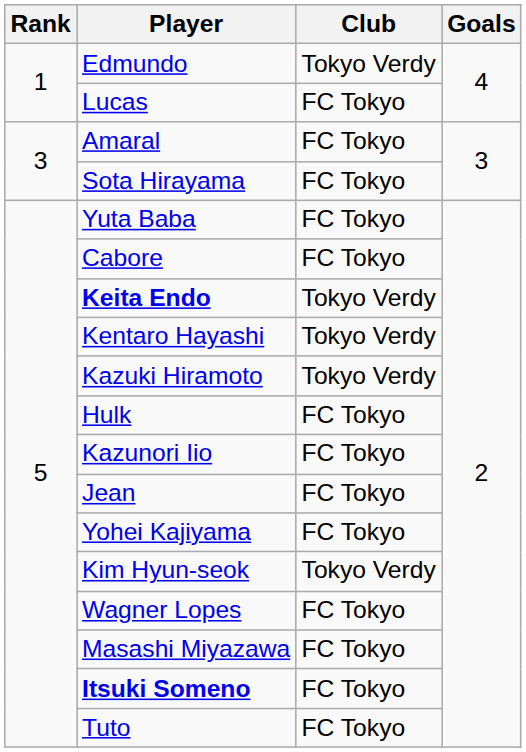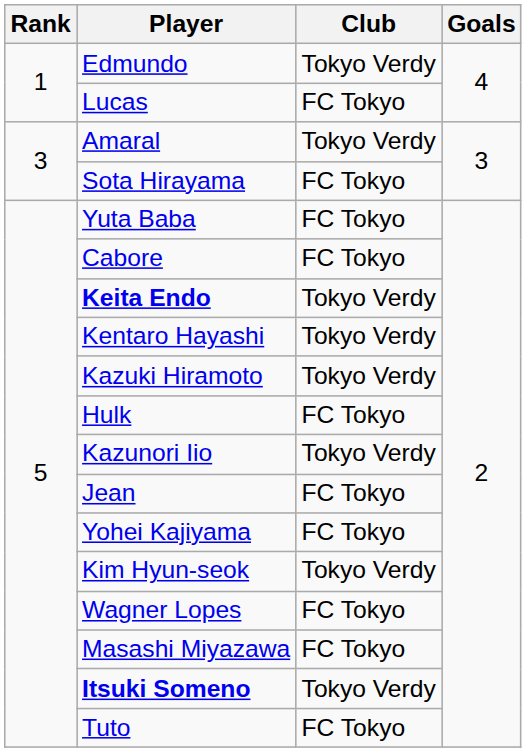Amaral | Club: FC Tokyo -> Tokyo Verdy
Kazunori Iio | Club: FC Tokyo -> Tokyo Verdy
Itsuki Someno | Club: FC Tokyo -> Tokyo Verdy
